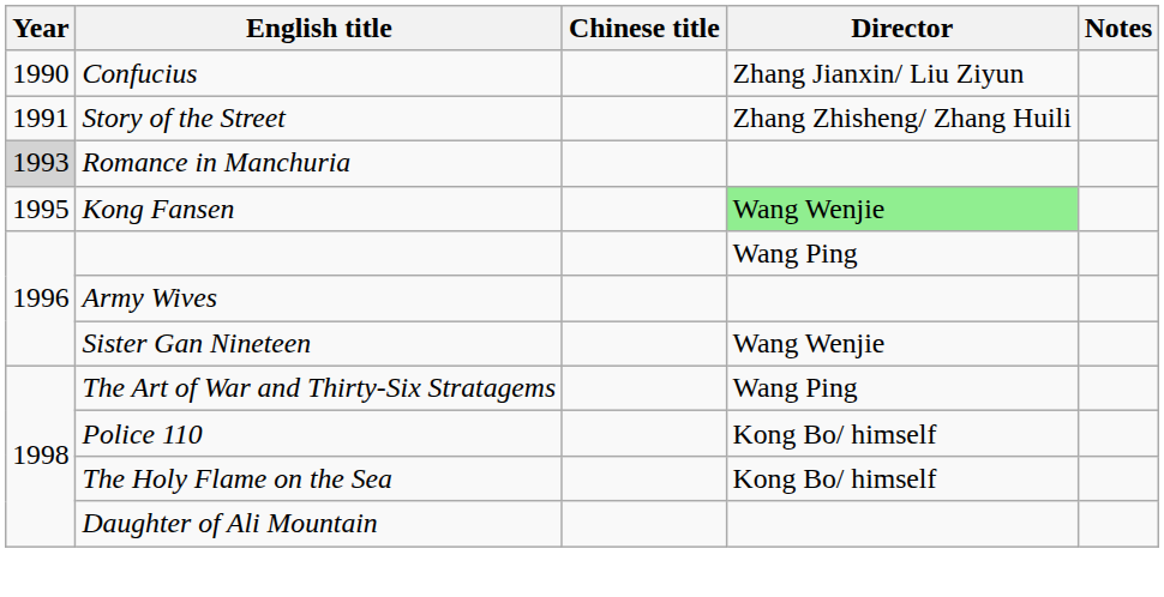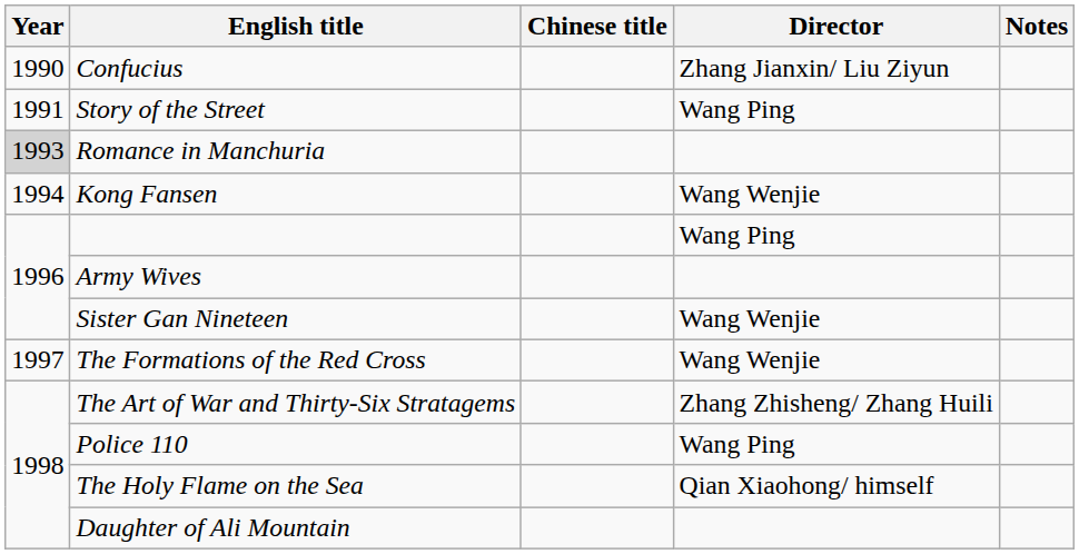Story of the Street | Director: Zhang Zhisheng/ Zhang Huili -> Wang Ping
Kong Fansen | Year: 1995 -> 1994
Kong Fansen | Director: lightgreen background -> no background
+ row: 1997 | The Formations of the Red Cross | Wang Wenjie
The Art of War and Thirty-Six Stratagems | Director: Wang Ping -> Zhang Zhisheng/ Zhang Huili
Police 110 | Director: Kong Bo/ himself -> Wang Ping
The Holy Flame on the Sea | Director: Kong Bo/ himself -> Qian Xiaohong/ himself
